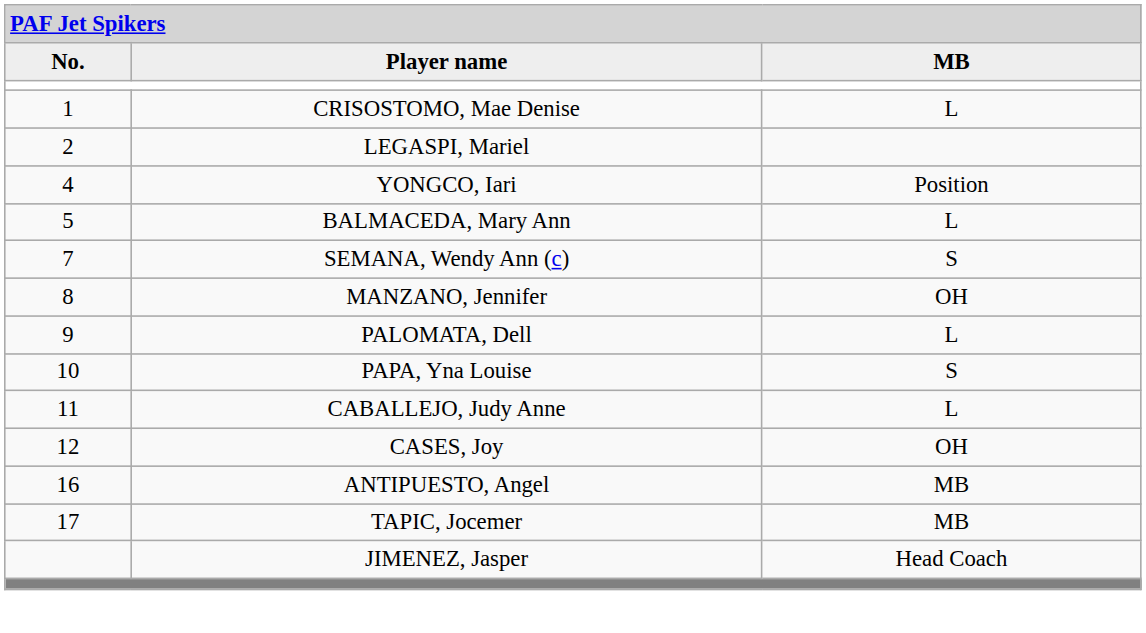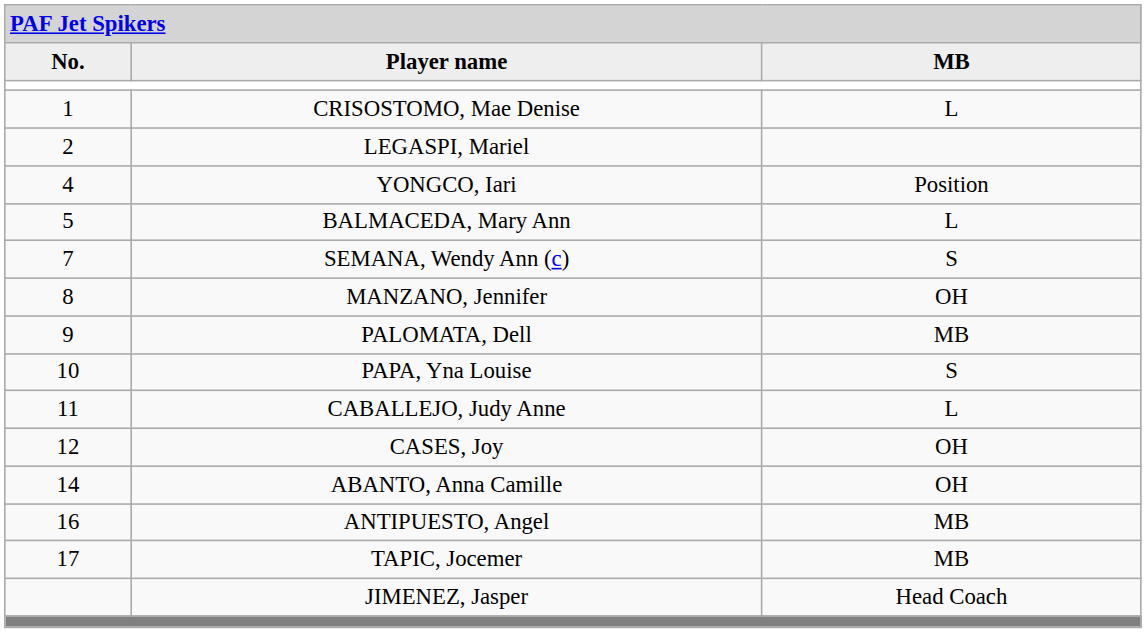PALOMATA, Dell | column 3: L -> MB
+ row: 14 | ABANTO, Anna Camille | OH
